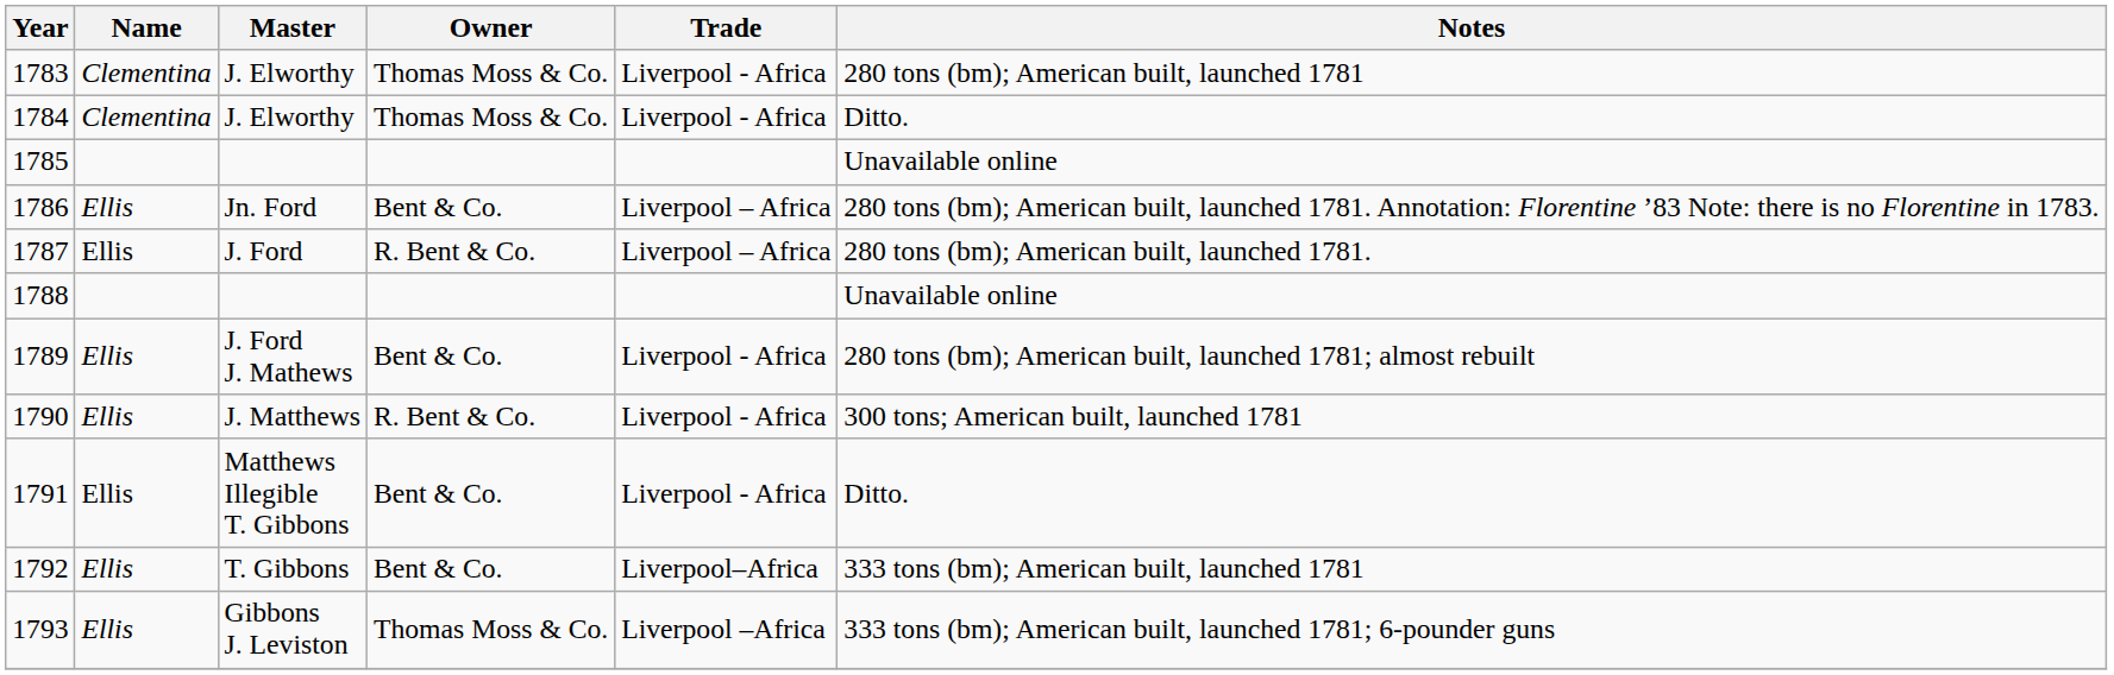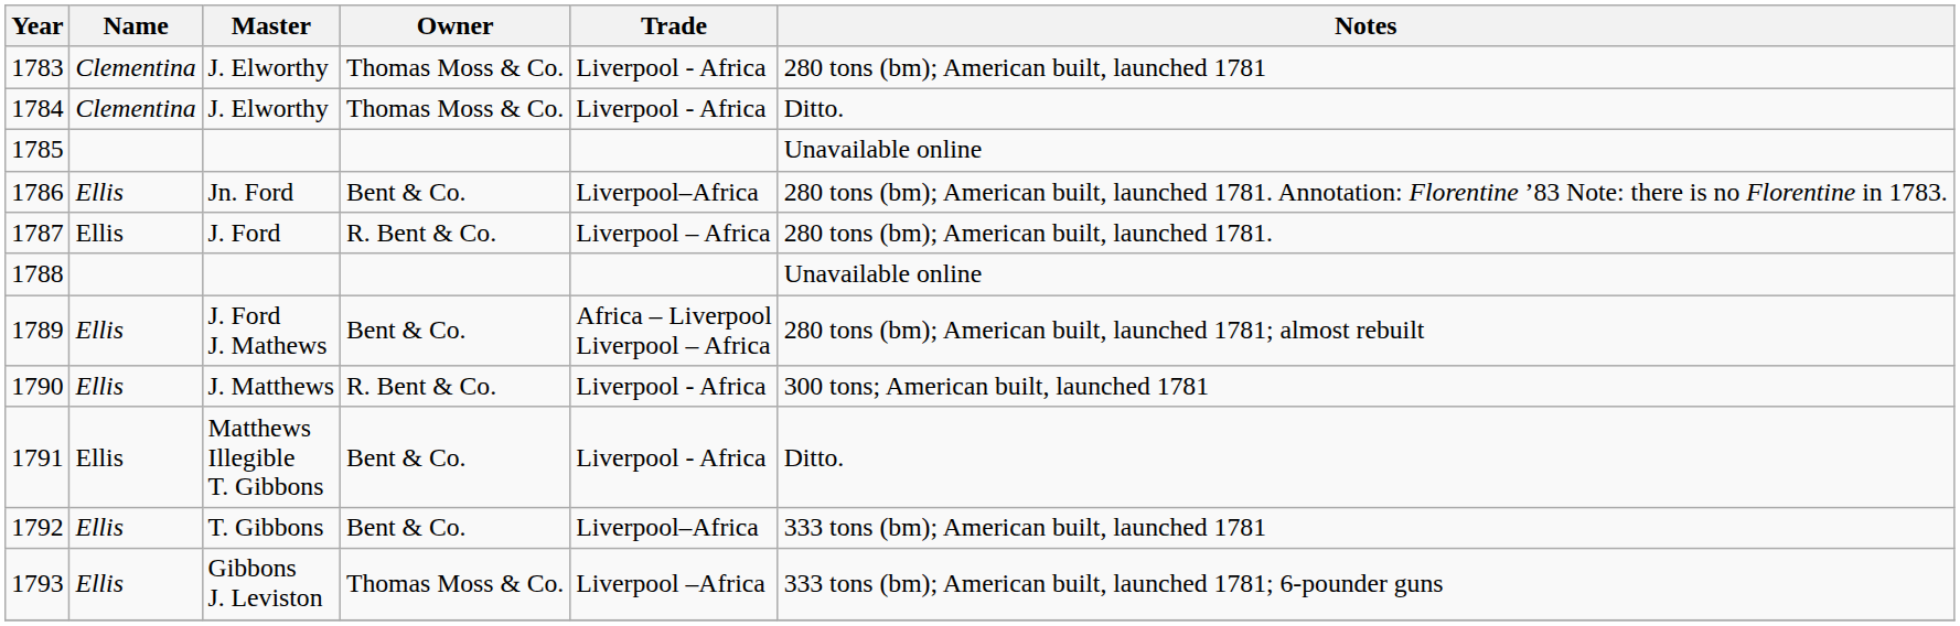1786 | Trade: Liverpool – Africa -> Liverpool–Africa
1789 | Trade: Liverpool - Africa -> Africa – Liverpool Liverpool – Africa
